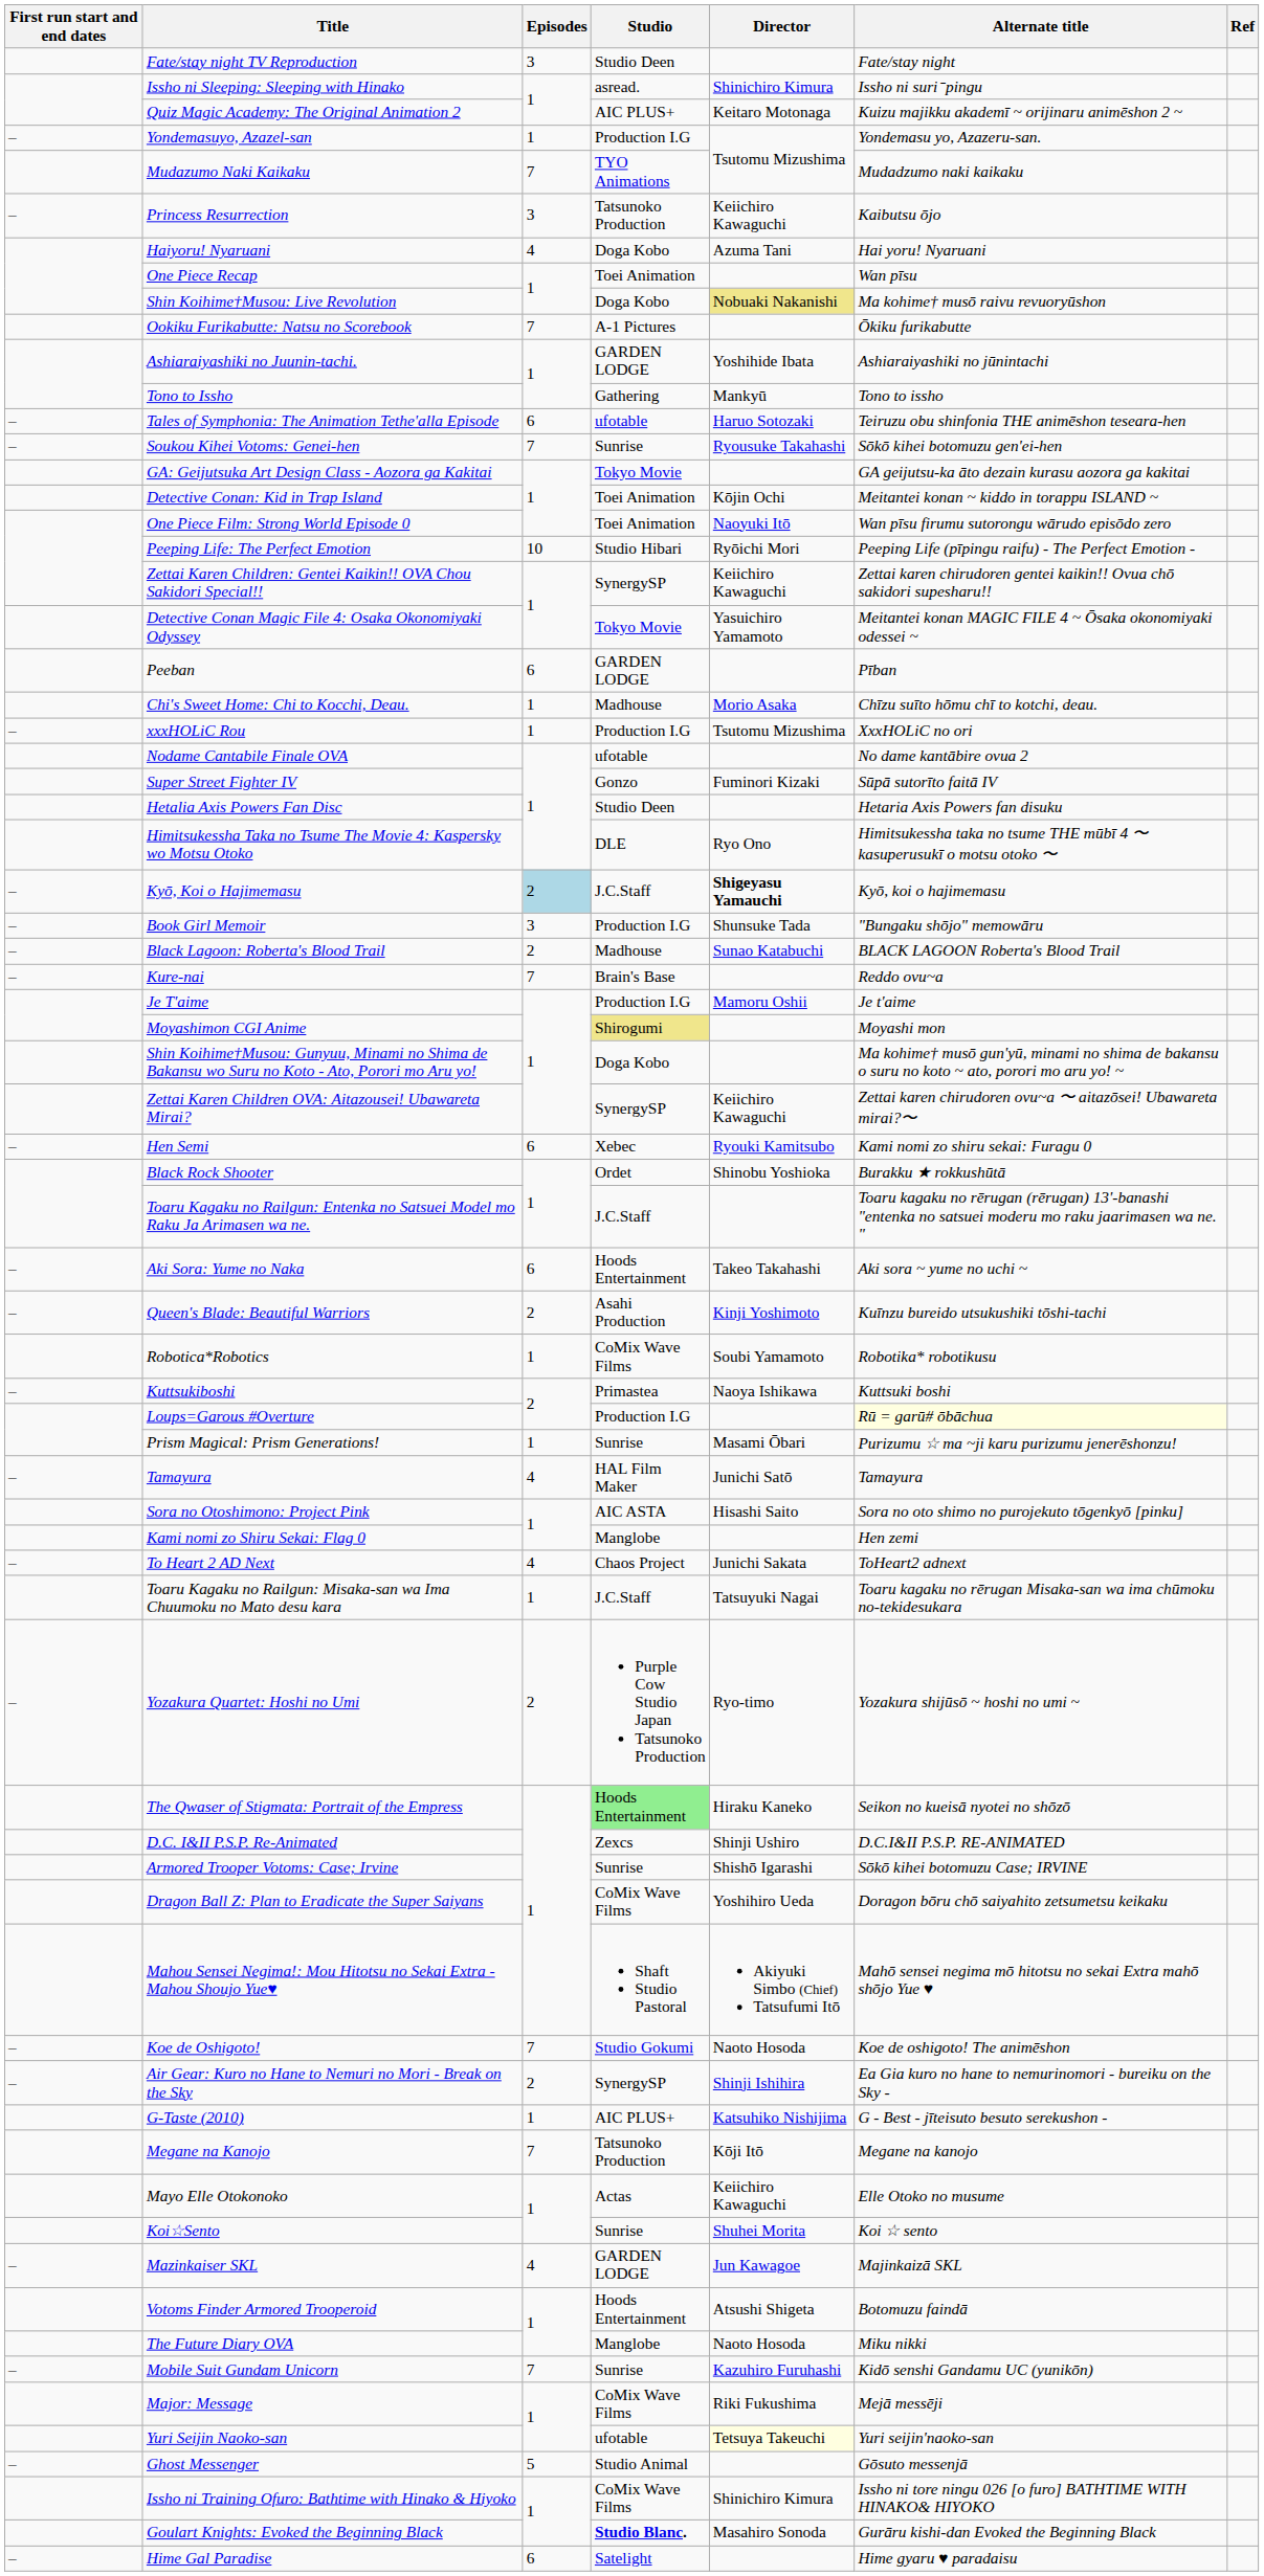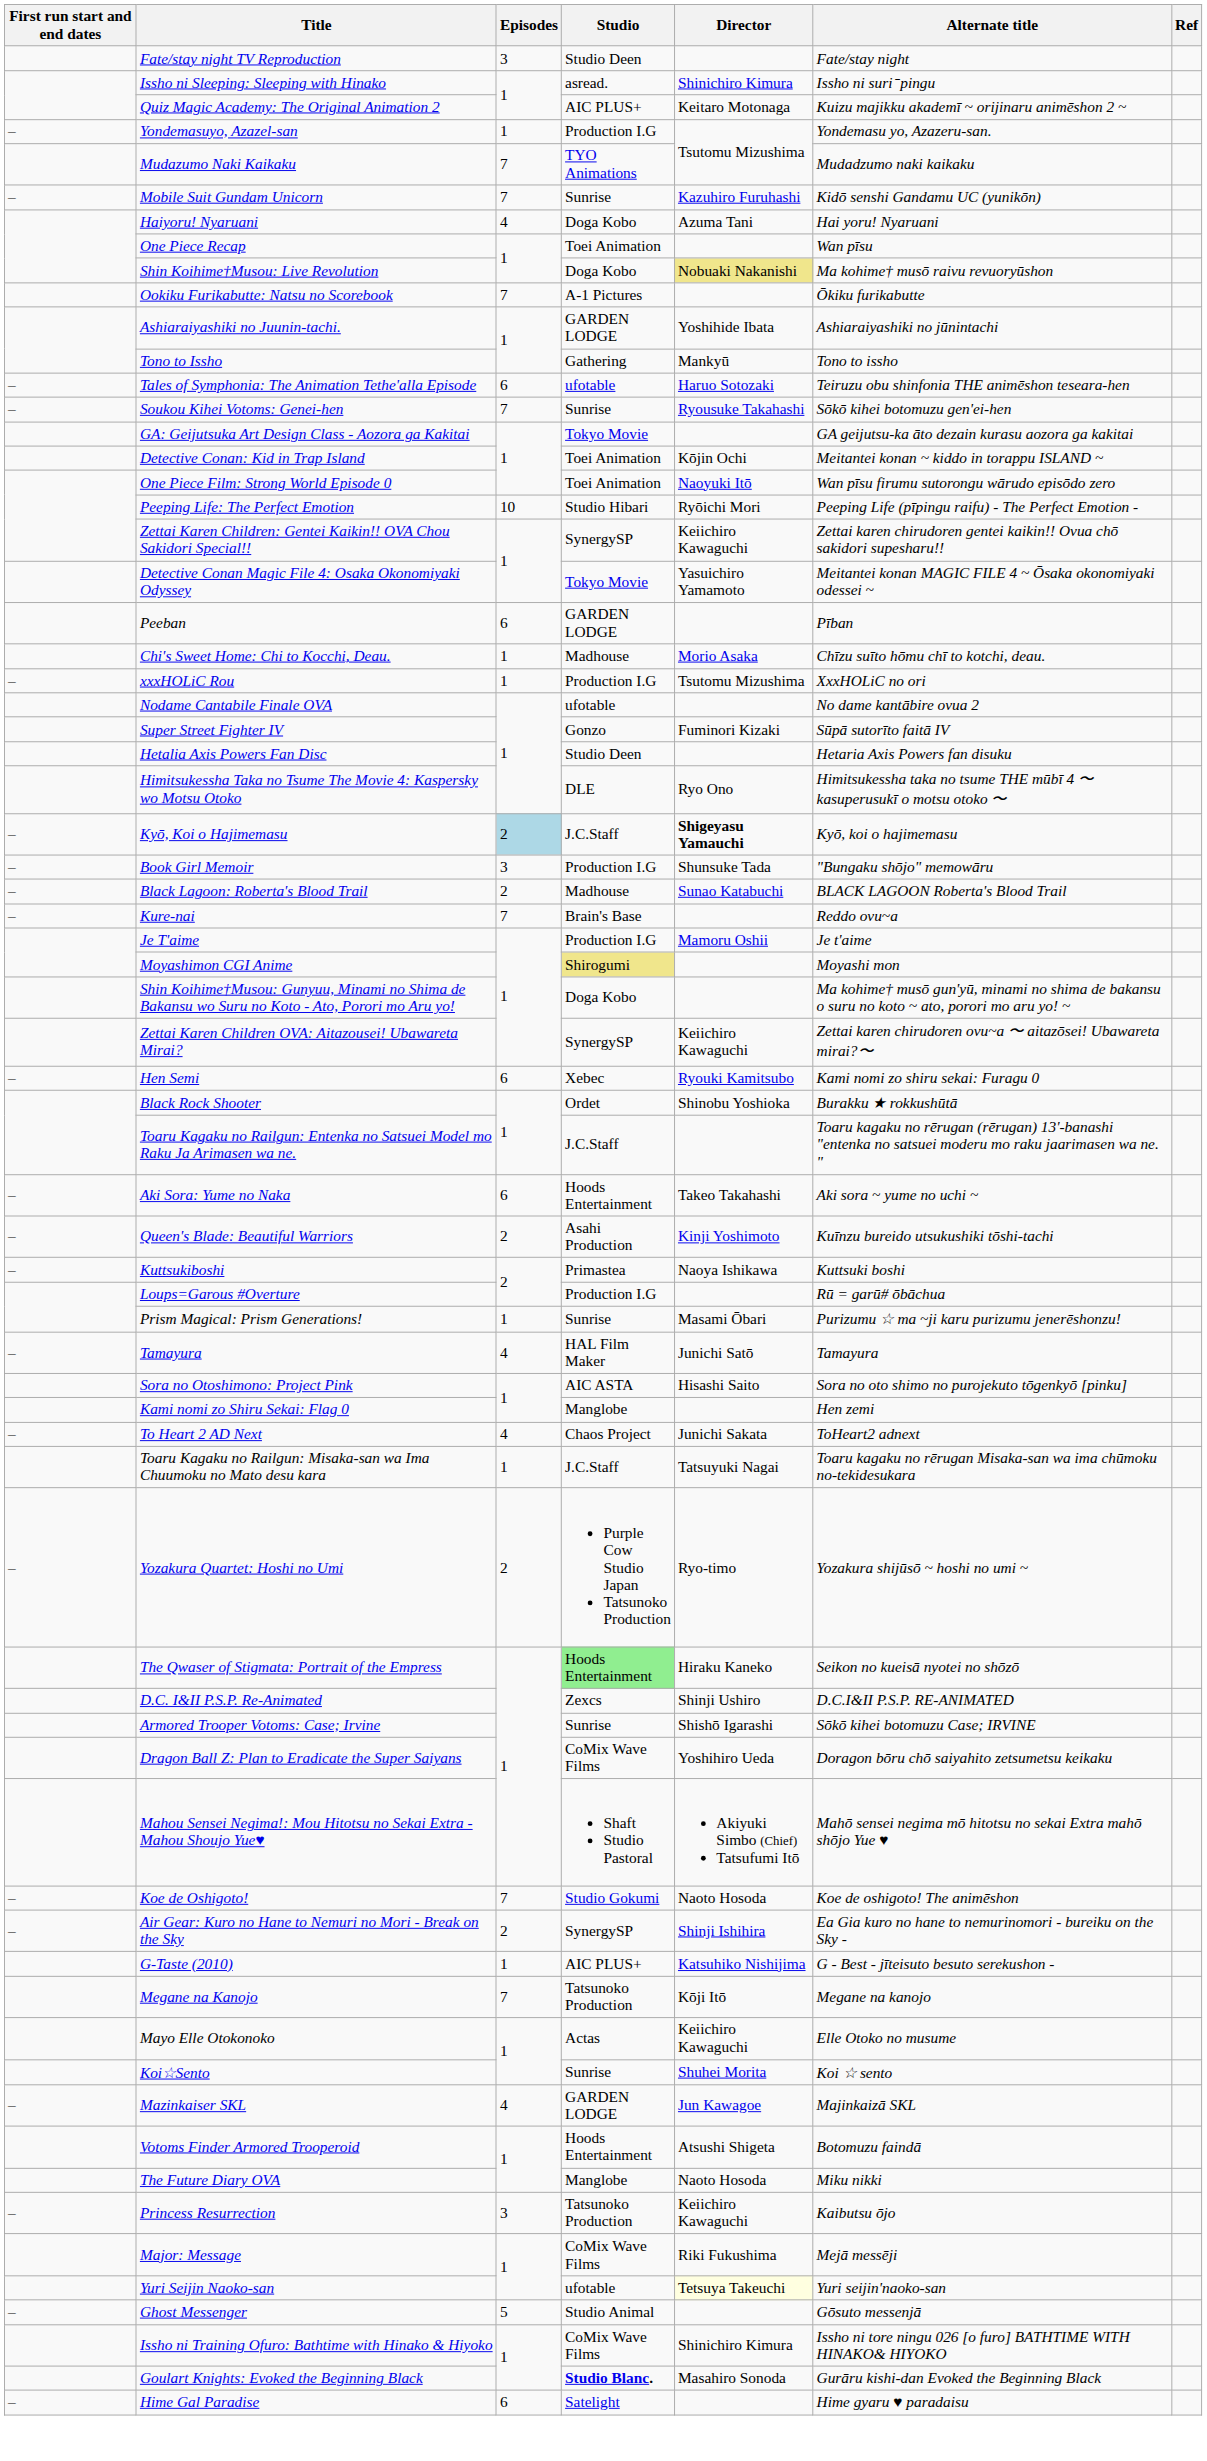rows swapped: Mobile Suit Gundam Unicorn <-> Princess Resurrection
- row: Robotica*Robotics | 1 | CoMix Wave Films | Soubi Yamamoto | Robotika* robotikusu
Loups=Garous #Overture | Alternate title: lightyellow background -> no background
